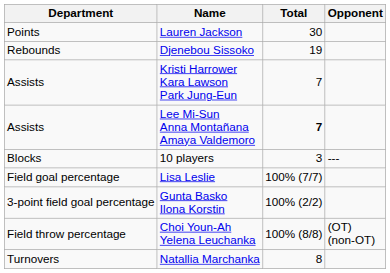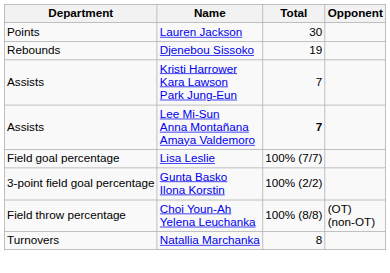- row: Blocks | 10 players | 3 | ---
